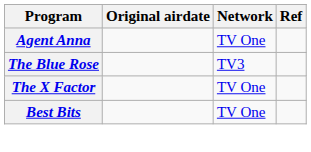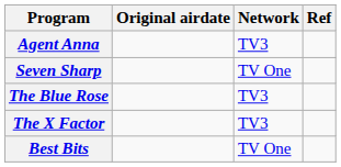Agent Anna | Network: TV One -> TV3
+ row: Seven Sharp | TV One
The X Factor | Network: TV One -> TV3
